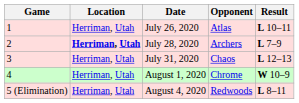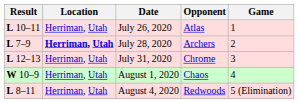columns swapped: Game <-> Result
July 31, 2020 | Opponent: Chaos -> Chrome
August 1, 2020 | Opponent: Chrome -> Chaos
